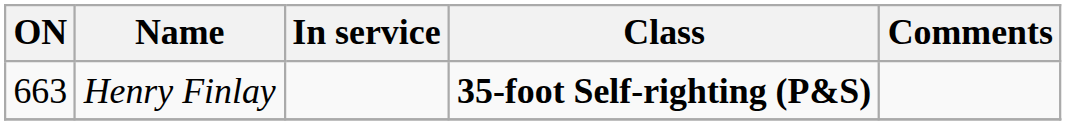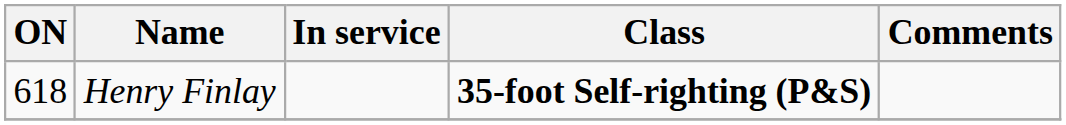Henry Finlay | ON: 663 -> 618
